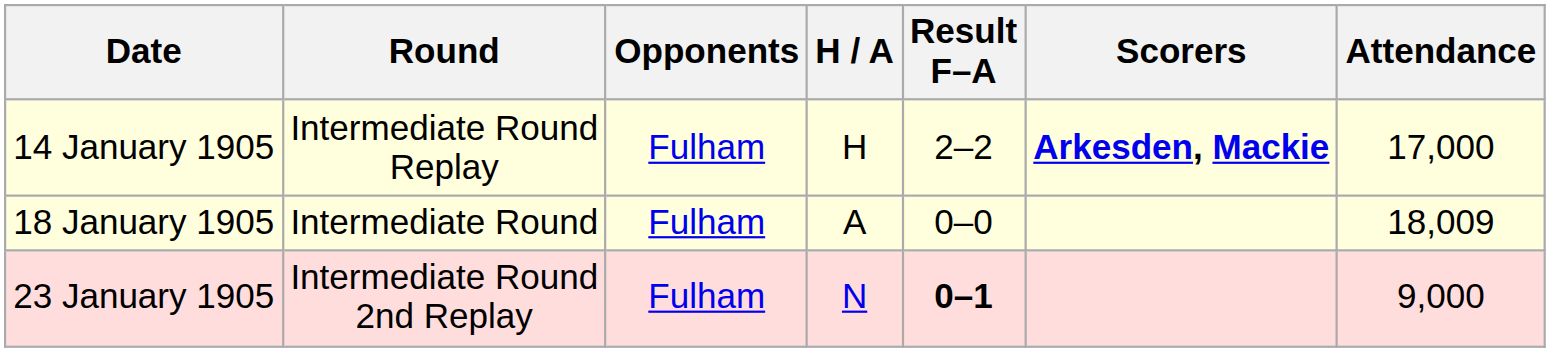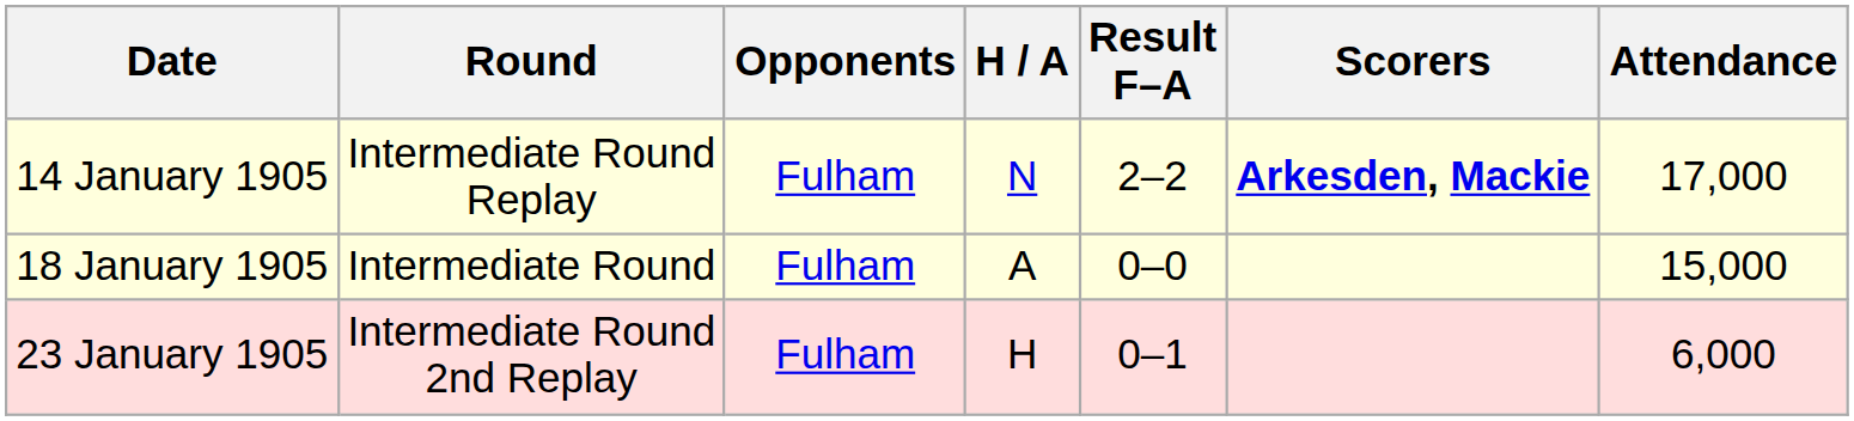14 January 1905 | H / A: H -> N
18 January 1905 | Attendance: 18,009 -> 15,000
23 January 1905 | H / A: N -> H
23 January 1905 | Result F–A: bold -> normal
23 January 1905 | Attendance: 9,000 -> 6,000
